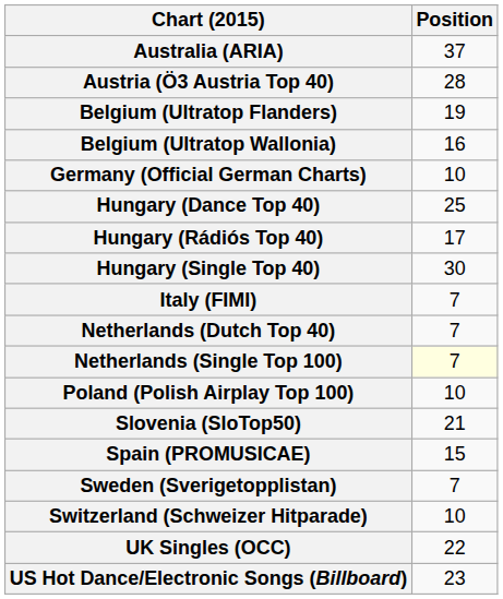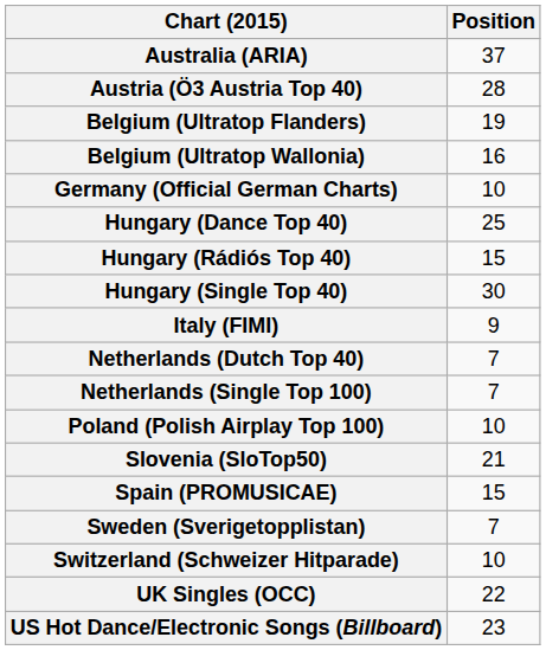Hungary (Rádiós Top 40) | Position: 17 -> 15
Italy (FIMI) | Position: 7 -> 9
Netherlands (Single Top 100) | Position: lightyellow background -> no background
